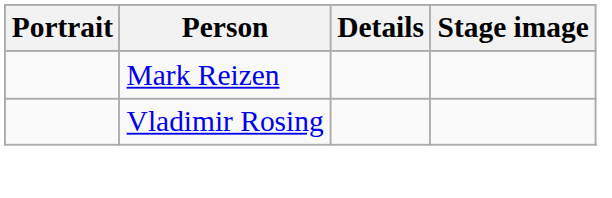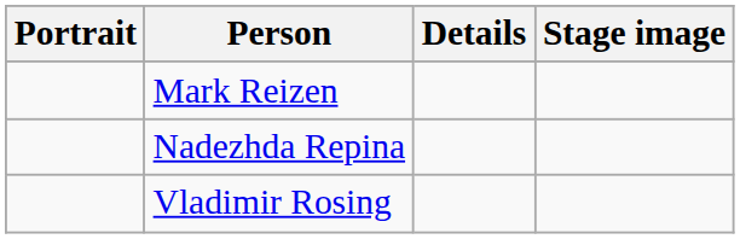+ row: Nadezhda Repina
